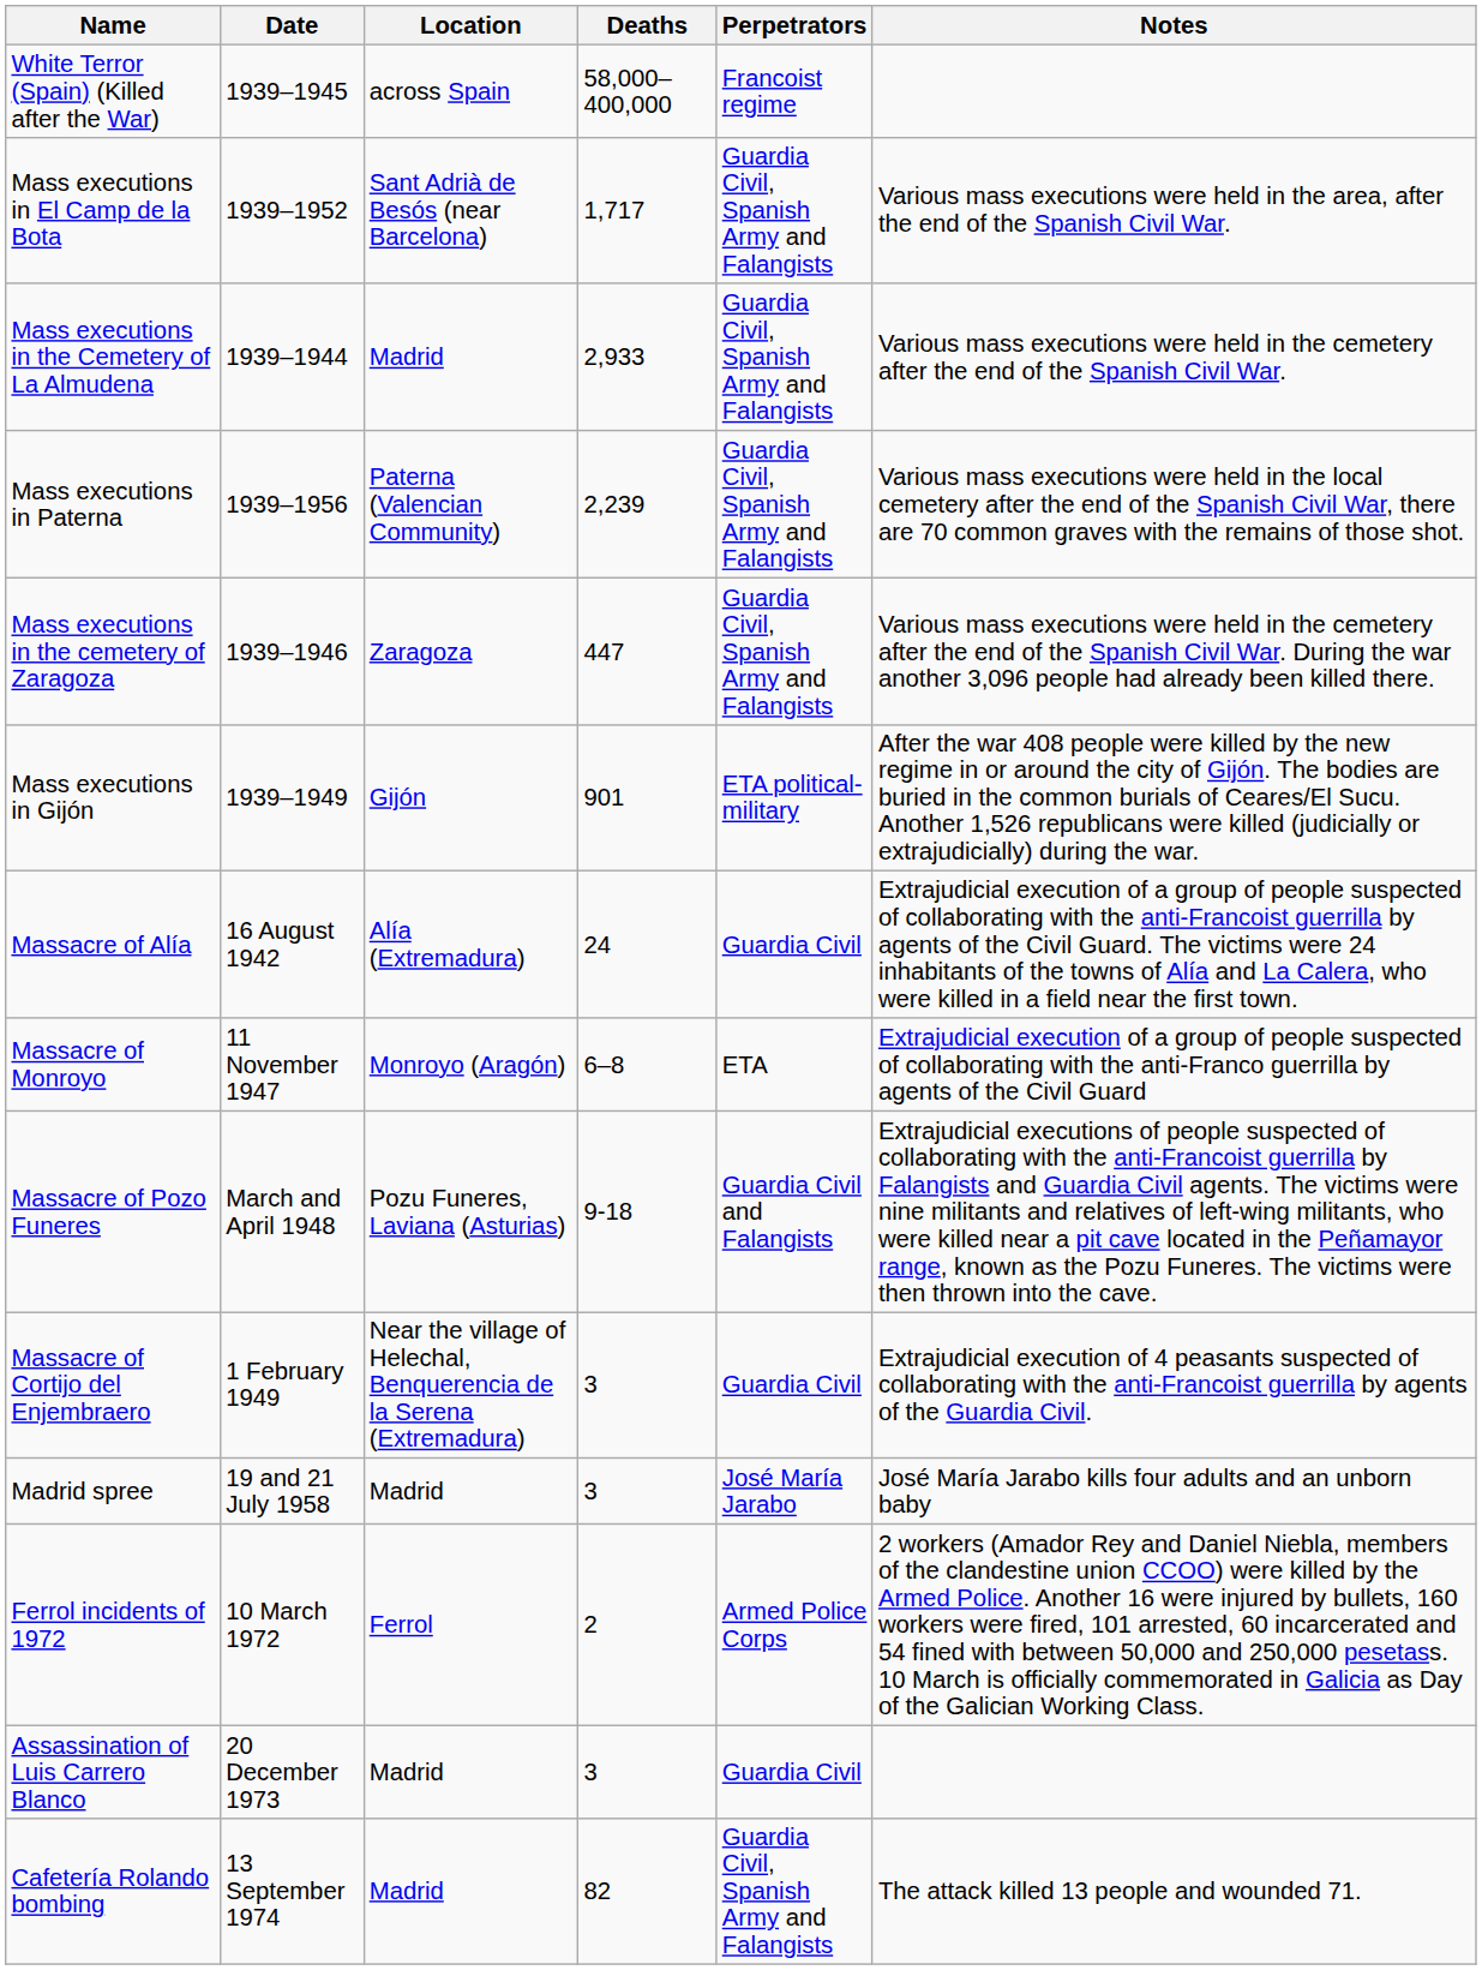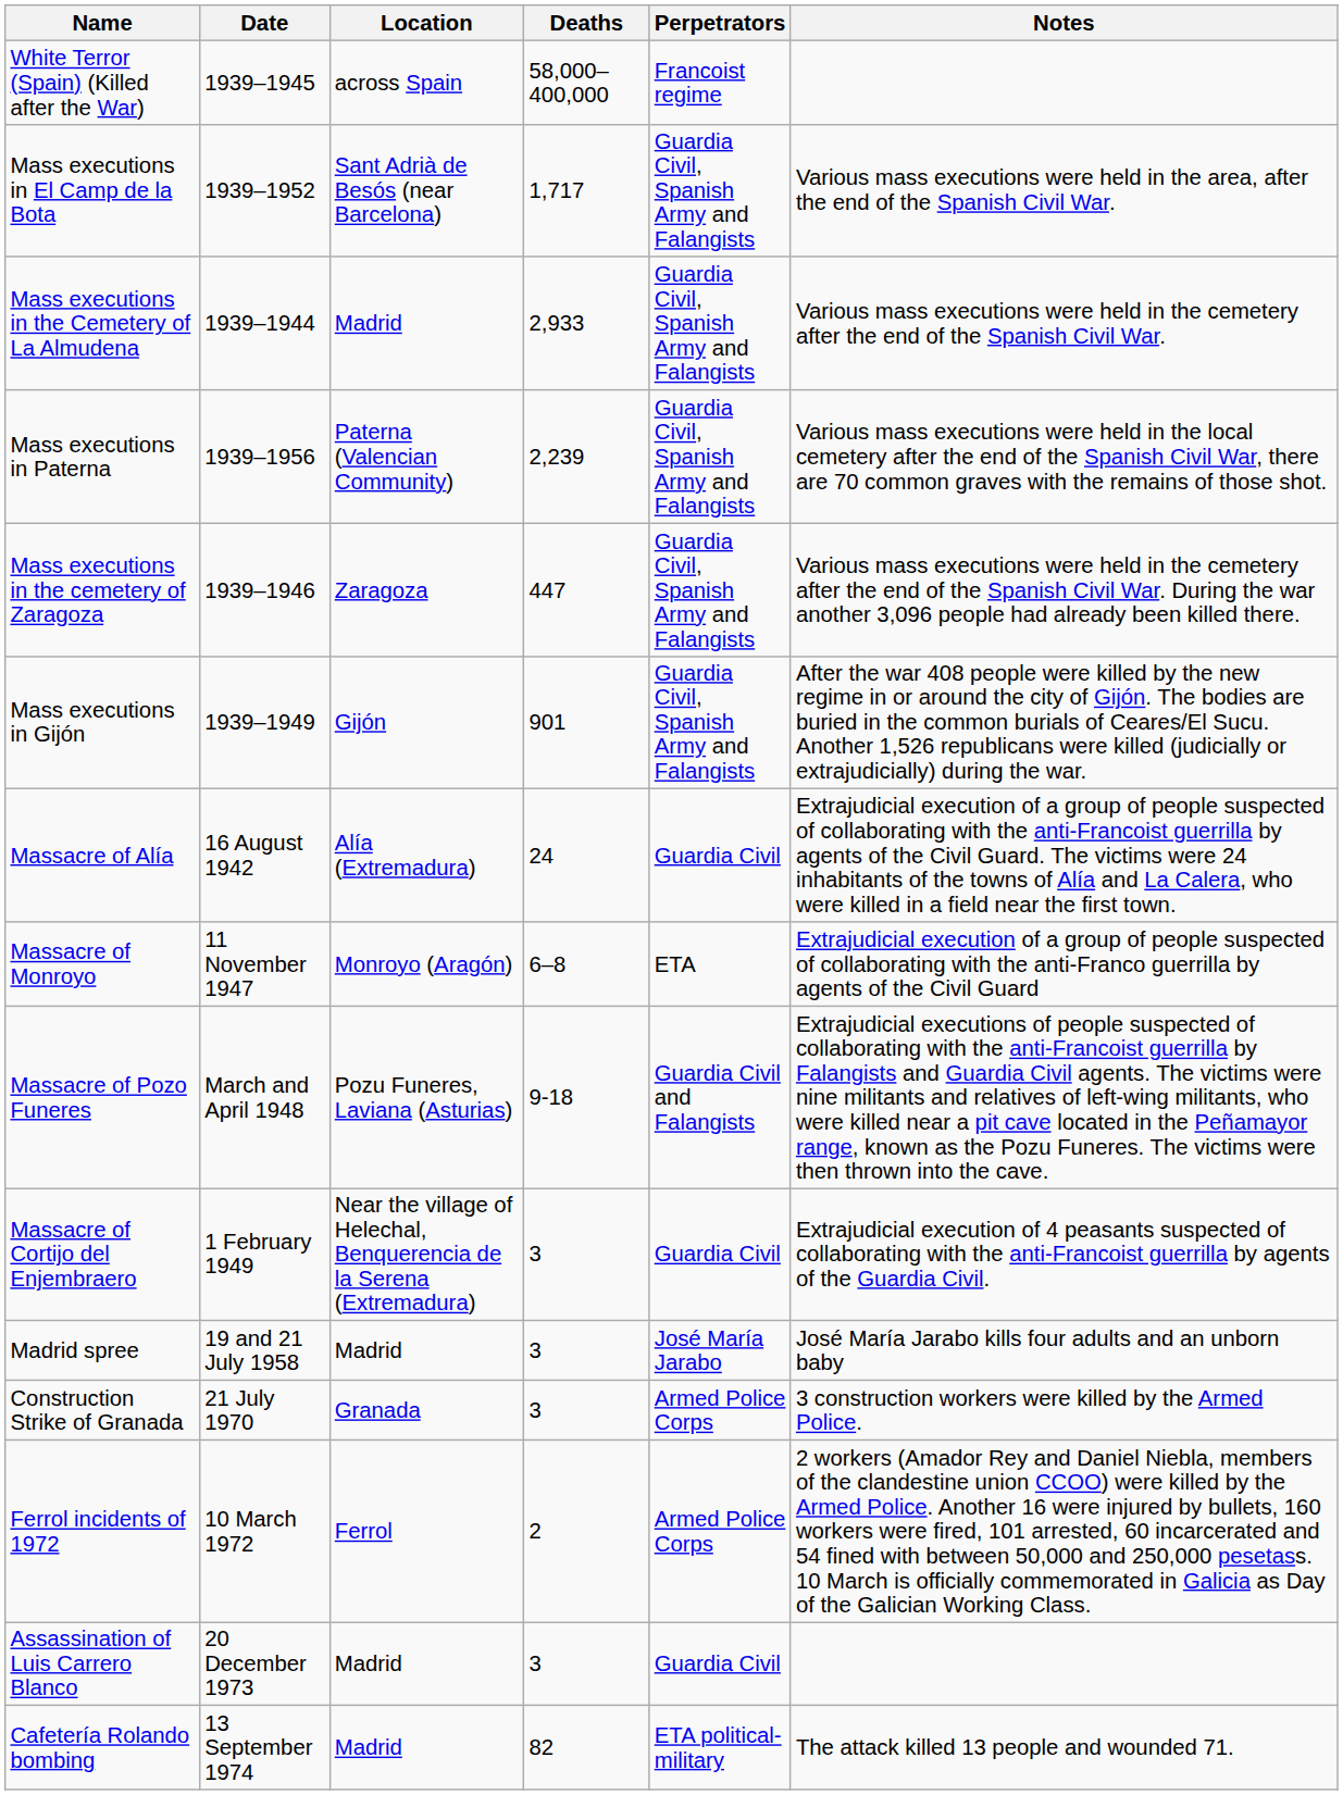Mass executions in Gijón | Perpetrators: ETA political-military -> Guardia Civil, Spanish Army and Falangists
+ row: Construction Strike of Granada | 21 July 1970 | Granada | 3 | Armed Police Corps | 3 construction workers were killed by the Armed Police.
Cafetería Rolando bombing | Perpetrators: Guardia Civil, Spanish Army and Falangists -> ETA political-military
